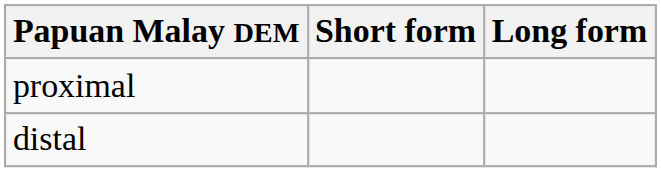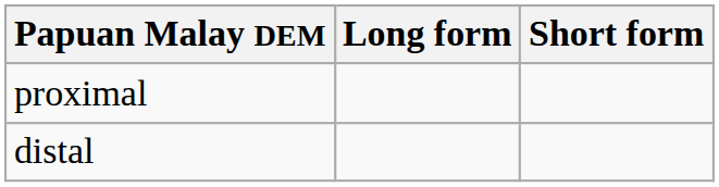columns swapped: Long form <-> Short form
